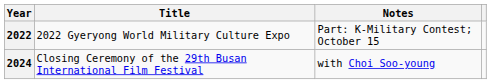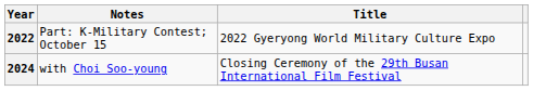columns swapped: Title <-> Notes
